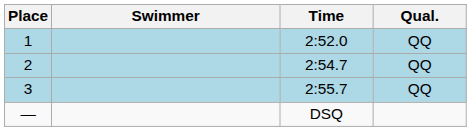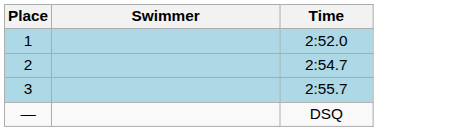- column: Qual. | QQ | QQ | QQ
